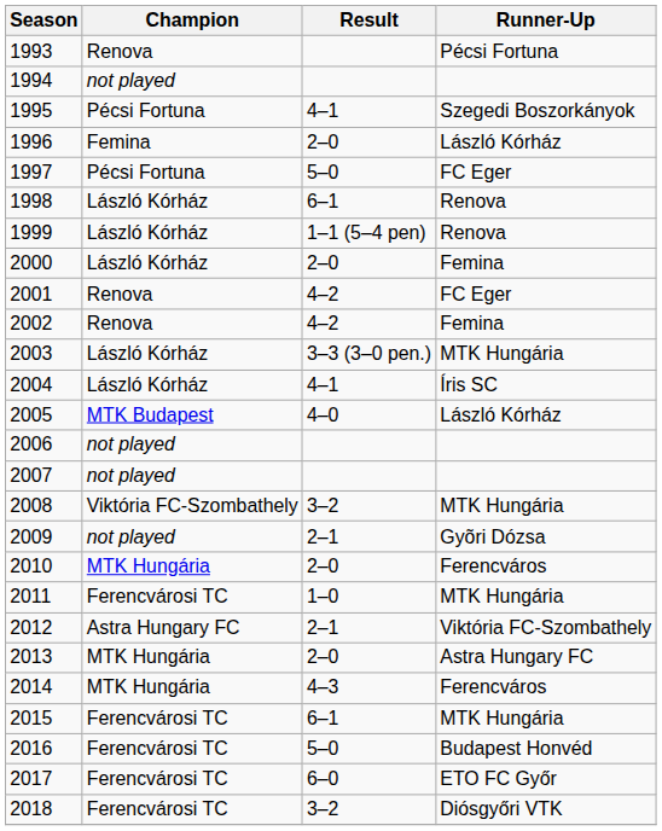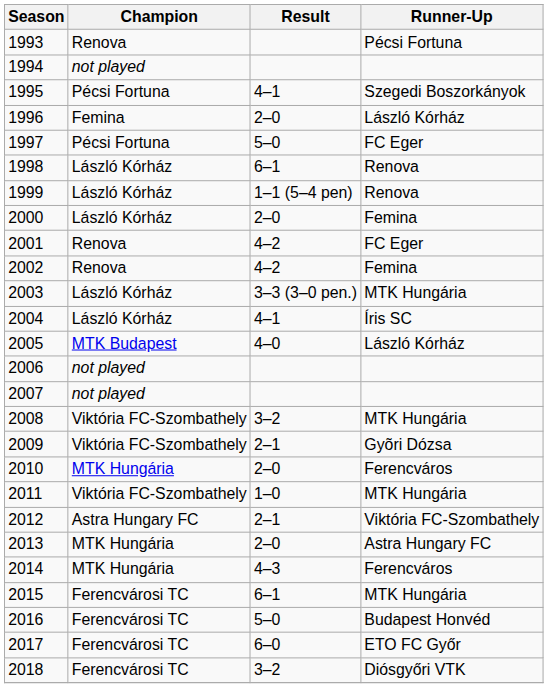2009 | Champion: not played -> Viktória FC-Szombathely
2011 | Champion: Ferencvárosi TC -> Viktória FC-Szombathely
